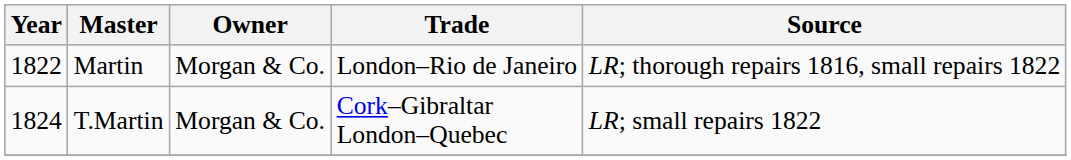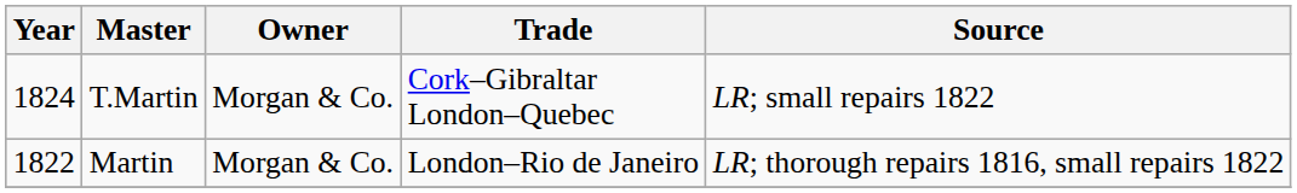rows swapped: Martin <-> T.Martin
